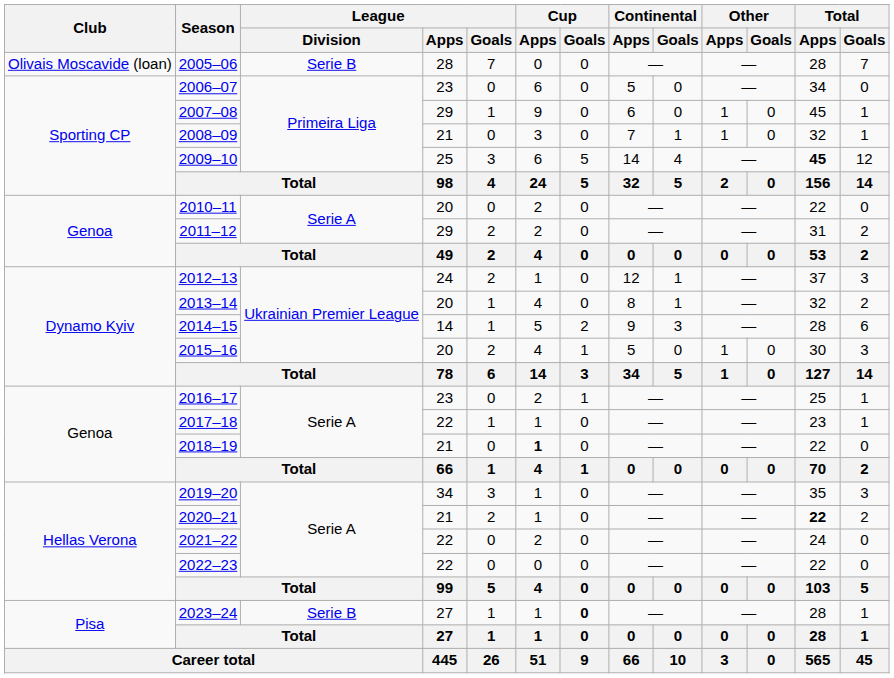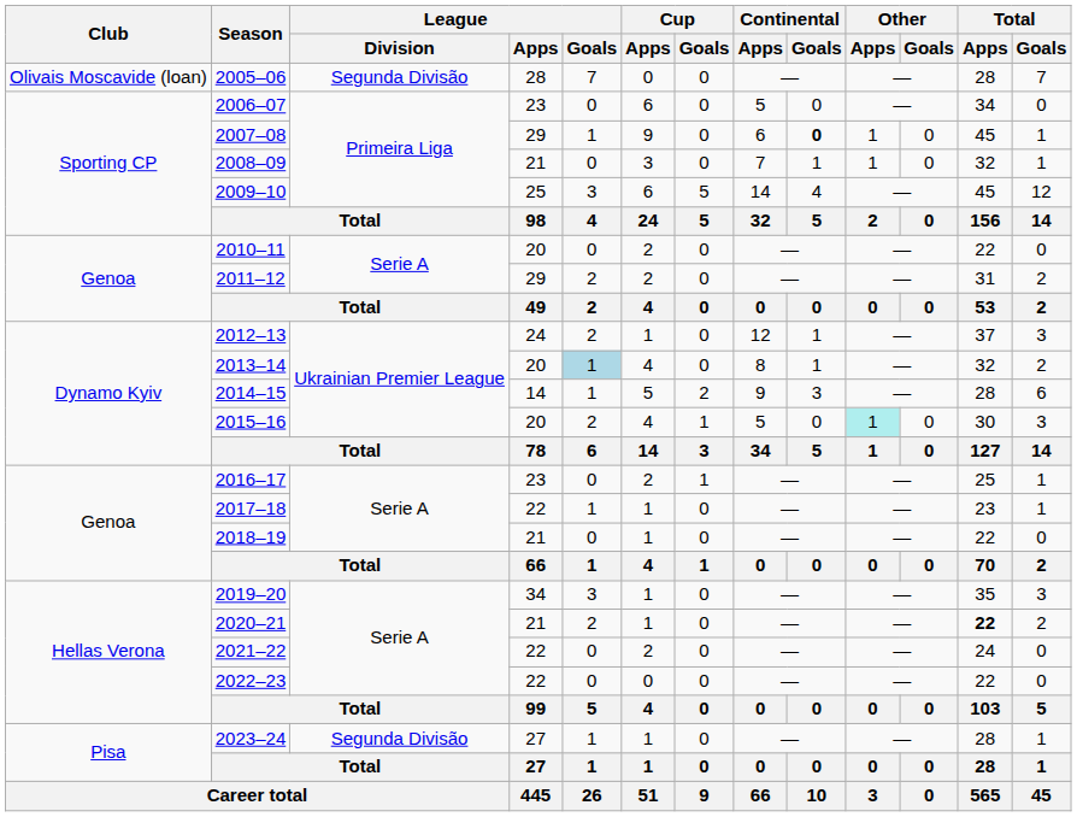2005–06 | League / Division: Serie B -> Segunda Divisão
2007–08 | Continental / Goals: normal -> bold
2009–10 | Total / Apps: bold -> normal
2013–14 | League / Goals: no background -> lightblue background
2015–16 | Other / Apps: no background -> paleturquoise background
2018–19 | Cup / Apps: bold -> normal
2023–24 | League / Division: Serie B -> Segunda Divisão
2023–24 | Cup / Goals: bold -> normal
